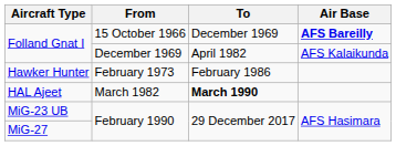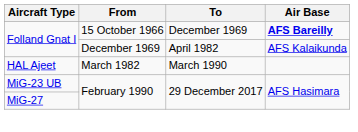- row: Hawker Hunter | February 1973 | February 1986
HAL Ajeet | To: bold -> normal
